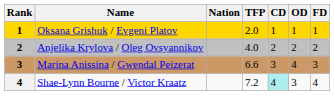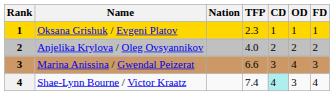Oksana Grishuk / Evgeni Platov | TFP: 2.0 -> 2.3
Shae-Lynn Bourne / Victor Kraatz | TFP: 7.2 -> 7.4
